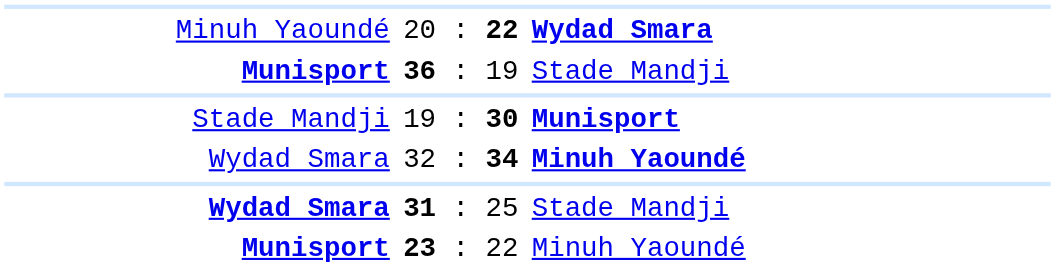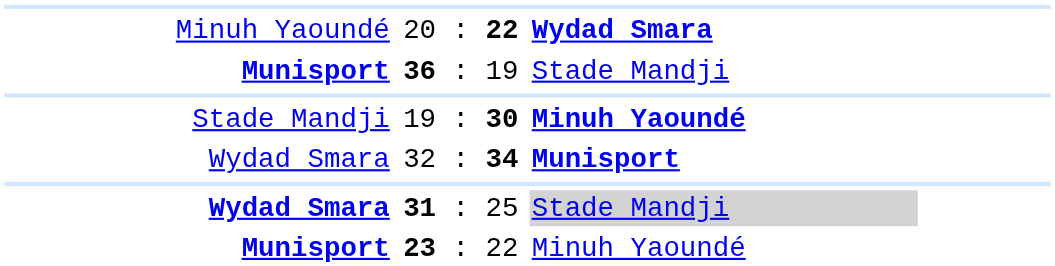19 : 30 | column 3: Munisport -> Minuh Yaoundé
32 : 34 | column 3: Minuh Yaoundé -> Munisport
31 : 25 | column 3: no background -> lightgrey background
